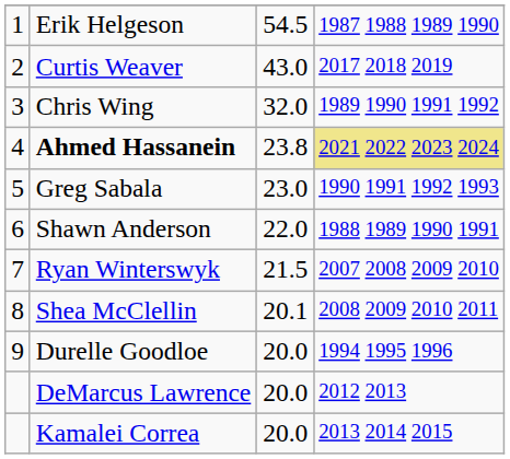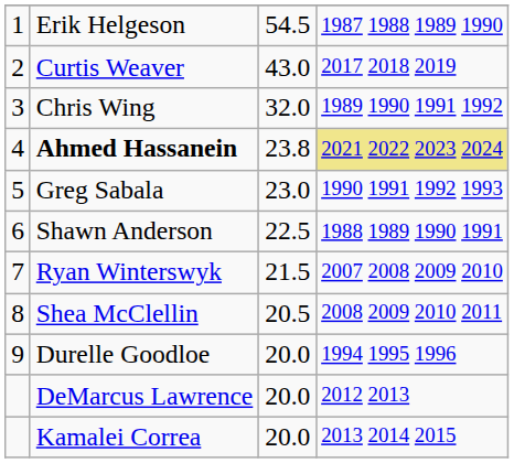Shawn Anderson | column 3: 22.0 -> 22.5
Shea McClellin | column 3: 20.1 -> 20.5
